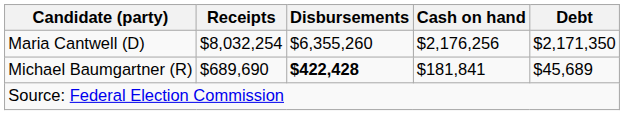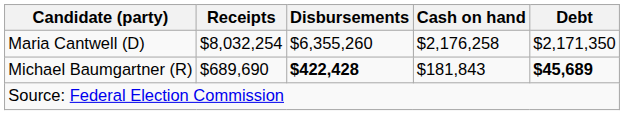Maria Cantwell (D) | Cash on hand: $2,176,256 -> $2,176,258
Michael Baumgartner (R) | Cash on hand: $181,841 -> $181,843
Michael Baumgartner (R) | Debt: normal -> bold
